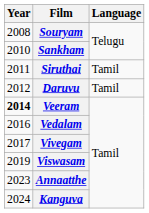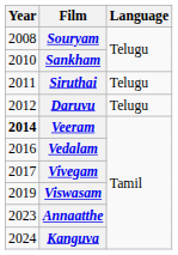Siruthai | Language: Tamil -> Telugu
Daruvu | Language: Tamil -> Telugu
